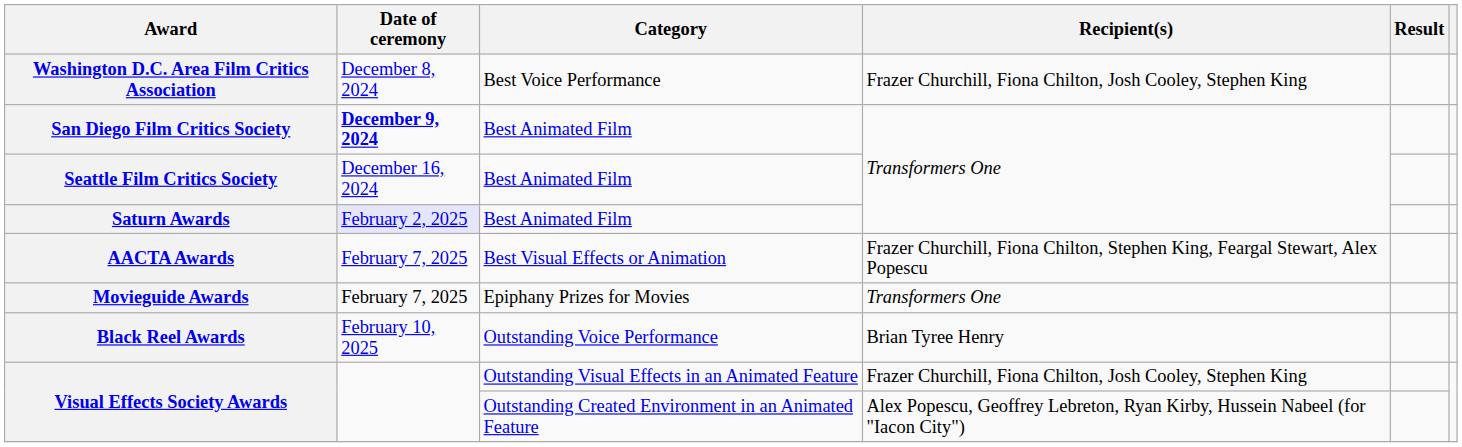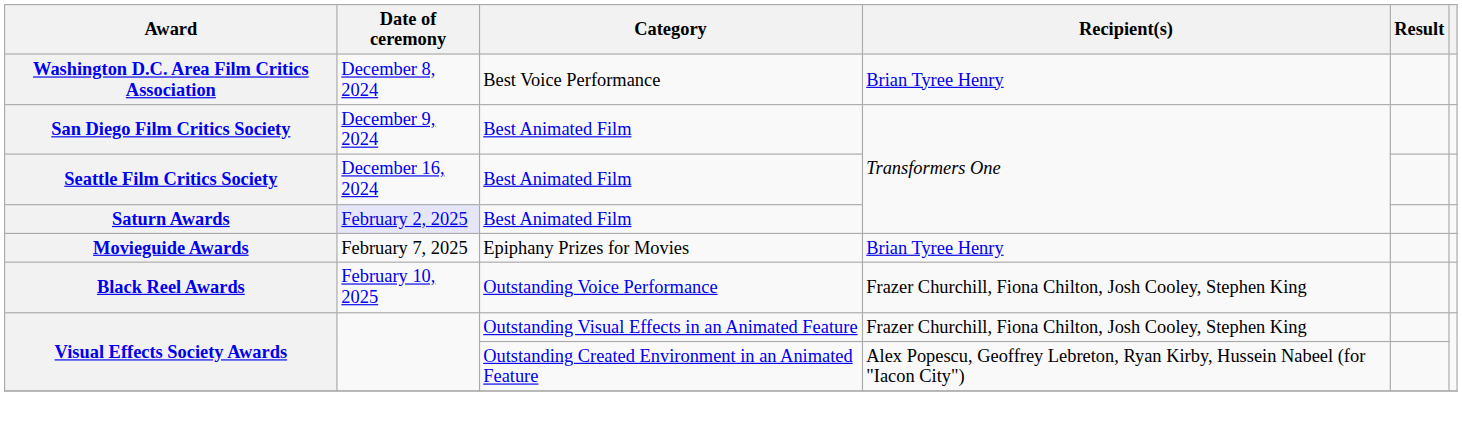Washington D.C. Area Film Critics Association | Recipient(s): Frazer Churchill, Fiona Chilton, Josh Cooley, Stephen King -> Brian Tyree Henry
San Diego Film Critics Society | Date of ceremony: bold -> normal
- row: AACTA Awards | February 7, 2025 | Best Visual Effects or Animation | Frazer Churchill, Fiona Chilton, Stephen King, Feargal Stewart, Alex Popescu
Movieguide Awards | Recipient(s): Transformers One -> Brian Tyree Henry
Black Reel Awards | Recipient(s): Brian Tyree Henry -> Frazer Churchill, Fiona Chilton, Josh Cooley, Stephen King
